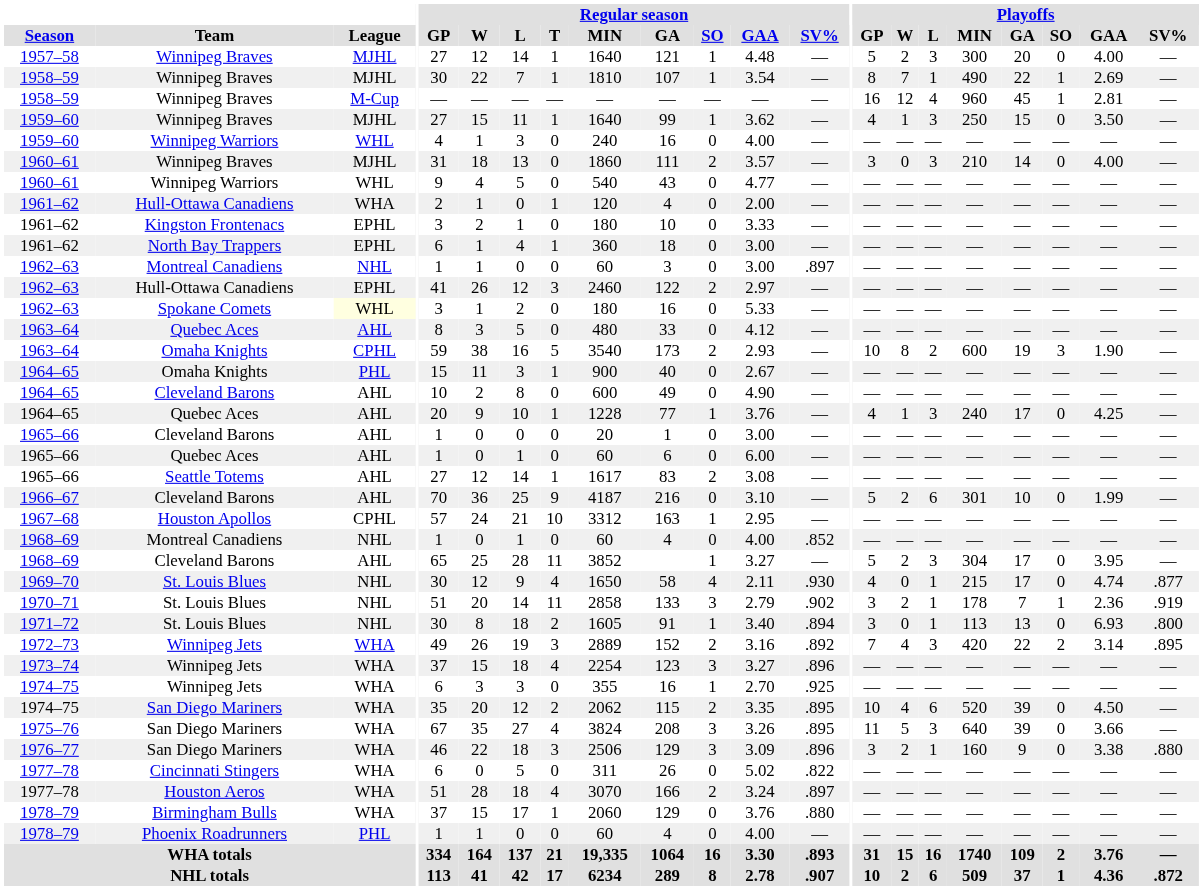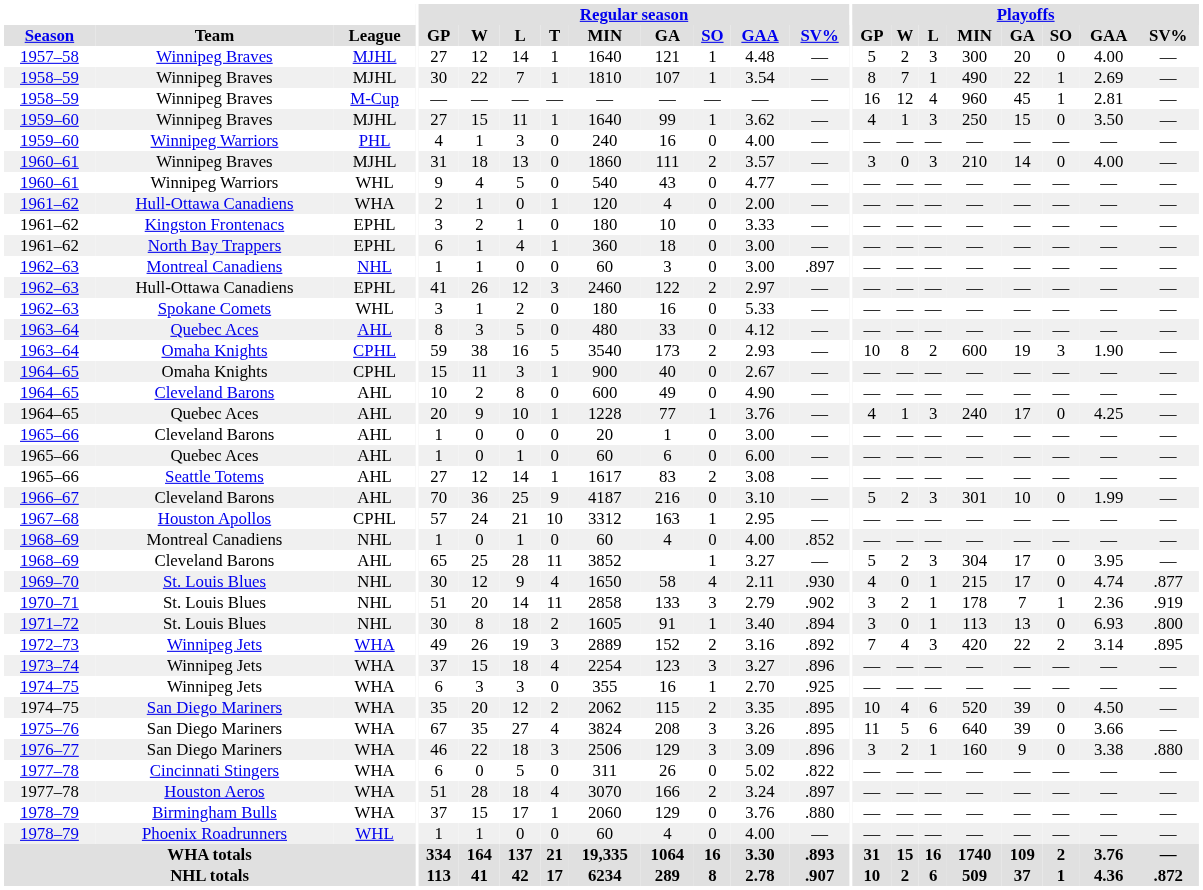1959–60 / Winnipeg Warriors | League: WHL -> PHL
1962–63 / Spokane Comets | League: lightyellow background -> no background
1964–65 / Omaha Knights | League: PHL -> CPHL
1966–67 | Playoffs / L: 6 -> 3
1975–76 | Playoffs / L: 3 -> 6
1978–79 / Phoenix Roadrunners | League: PHL -> WHL
